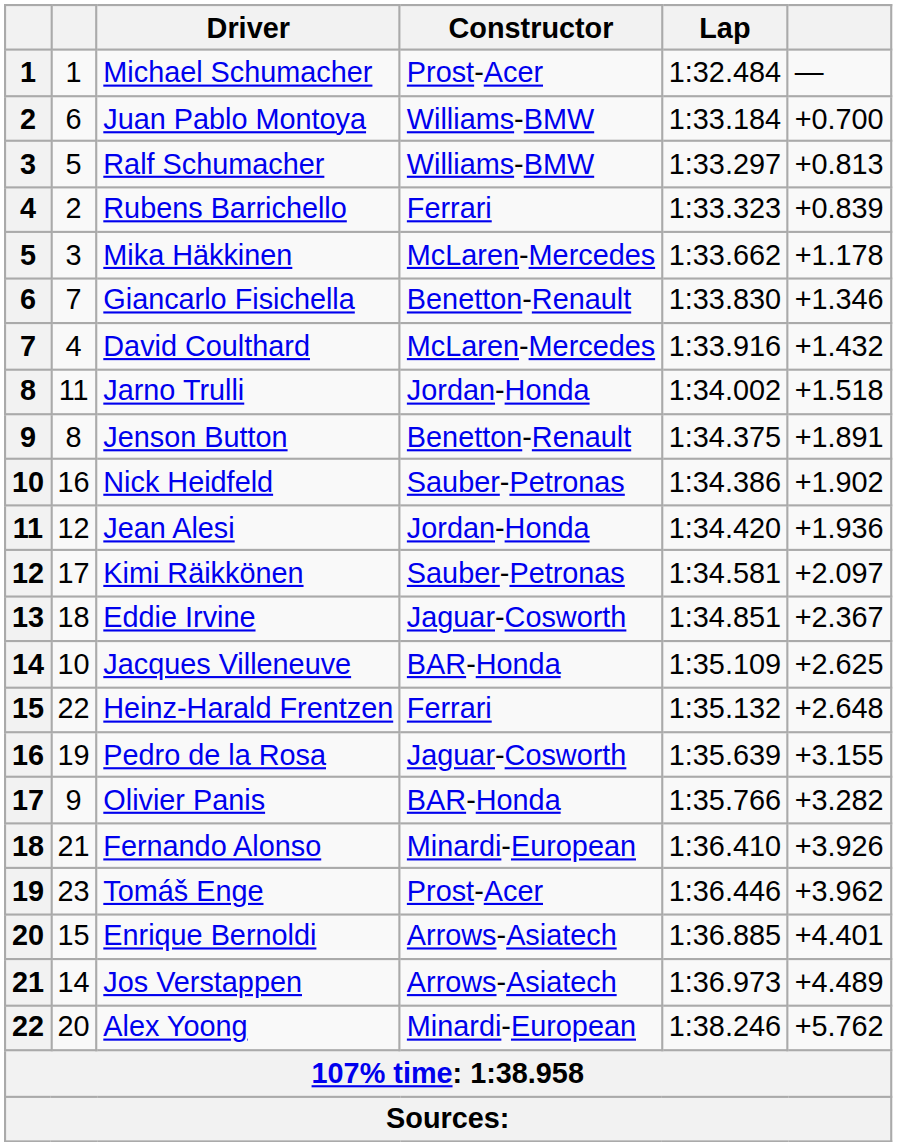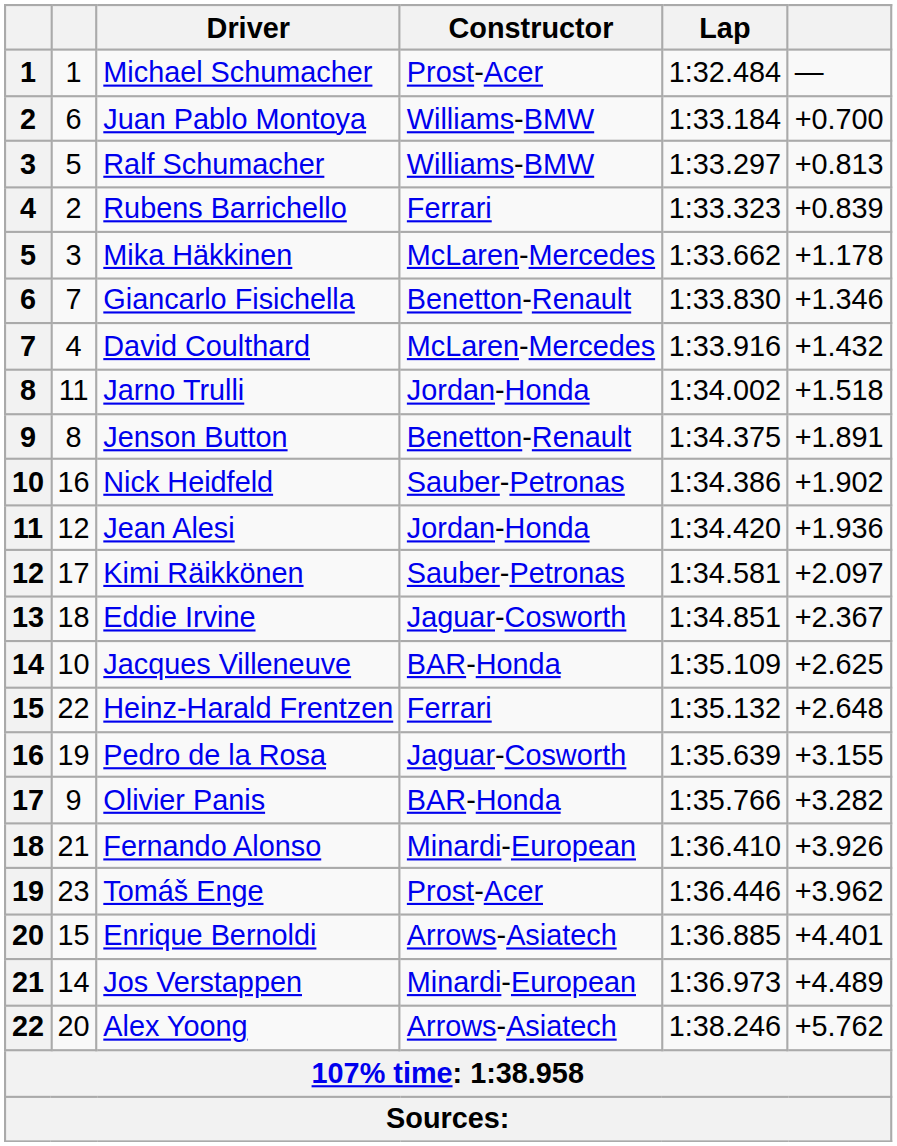Jos Verstappen | Constructor: Arrows-Asiatech -> Minardi-European
Alex Yoong | Constructor: Minardi-European -> Arrows-Asiatech
